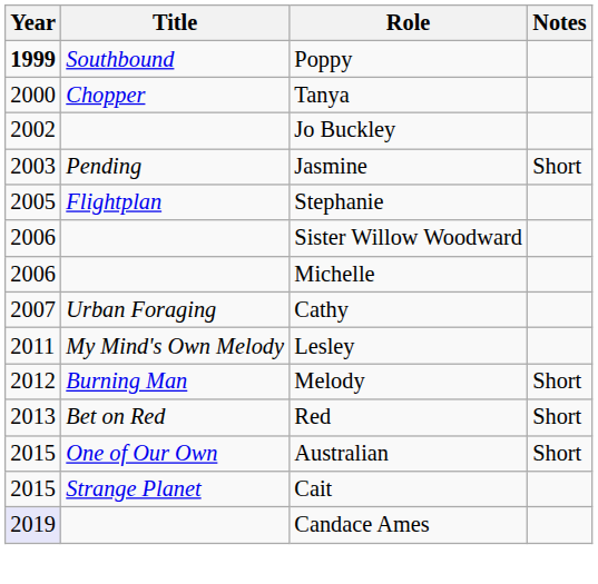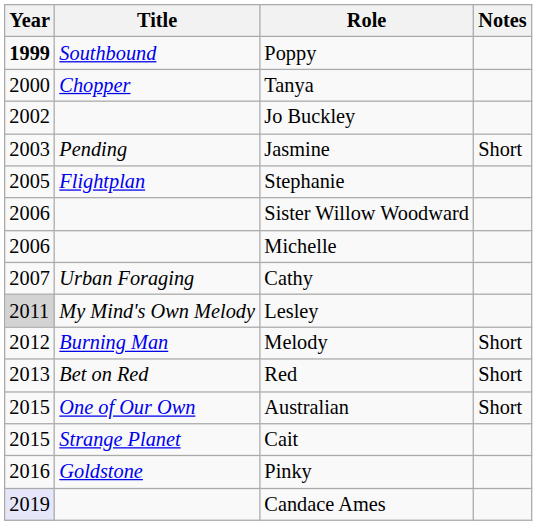Lesley | Year: no background -> lightgrey background
+ row: 2016 | Goldstone | Pinky
